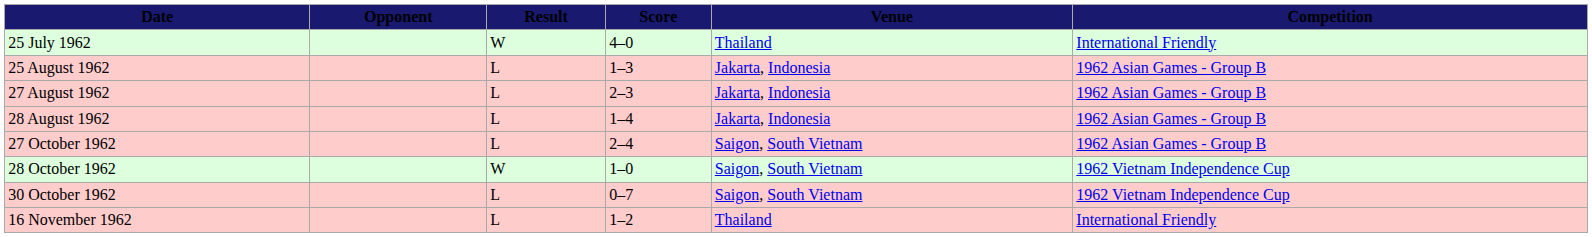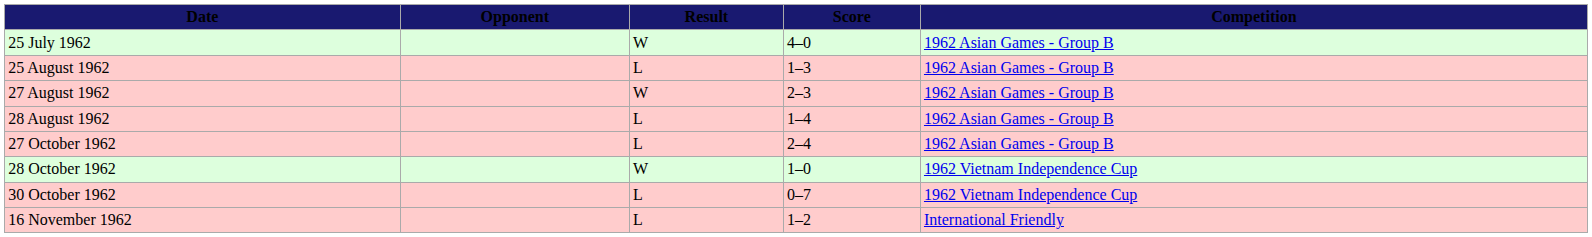- column: Venue | Thailand | Jakarta, Indonesia | Jakarta, Indonesia | Jakarta, Indonesia | Saigon, South Vietnam | Saigon, South Vietnam | Saigon, South Vietnam | Thailand
25 July 1962 | Competition: International Friendly -> 1962 Asian Games - Group B
27 August 1962 | Result: L -> W
